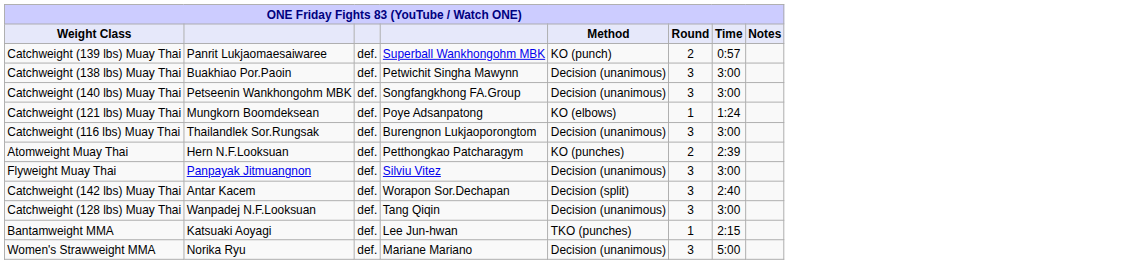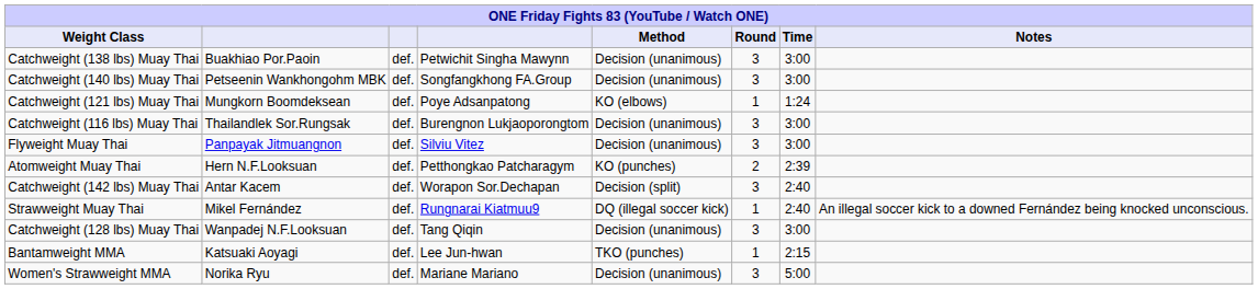- row: Catchweight (139 lbs) Muay Thai | Panrit Lukjaomaesaiwaree | def. | Superball Wankhongohm MBK | KO (punch) | 2 | 0:57
rows swapped: Atomweight Muay Thai <-> Flyweight Muay Thai
+ row: Strawweight Muay Thai | Mikel Fernández | def. | Rungnarai Kiatmuu9 | DQ (illegal soccer kick) | 1 | 2:40 | An illegal soccer kick to a downed Fernández being knocked unconscious.
